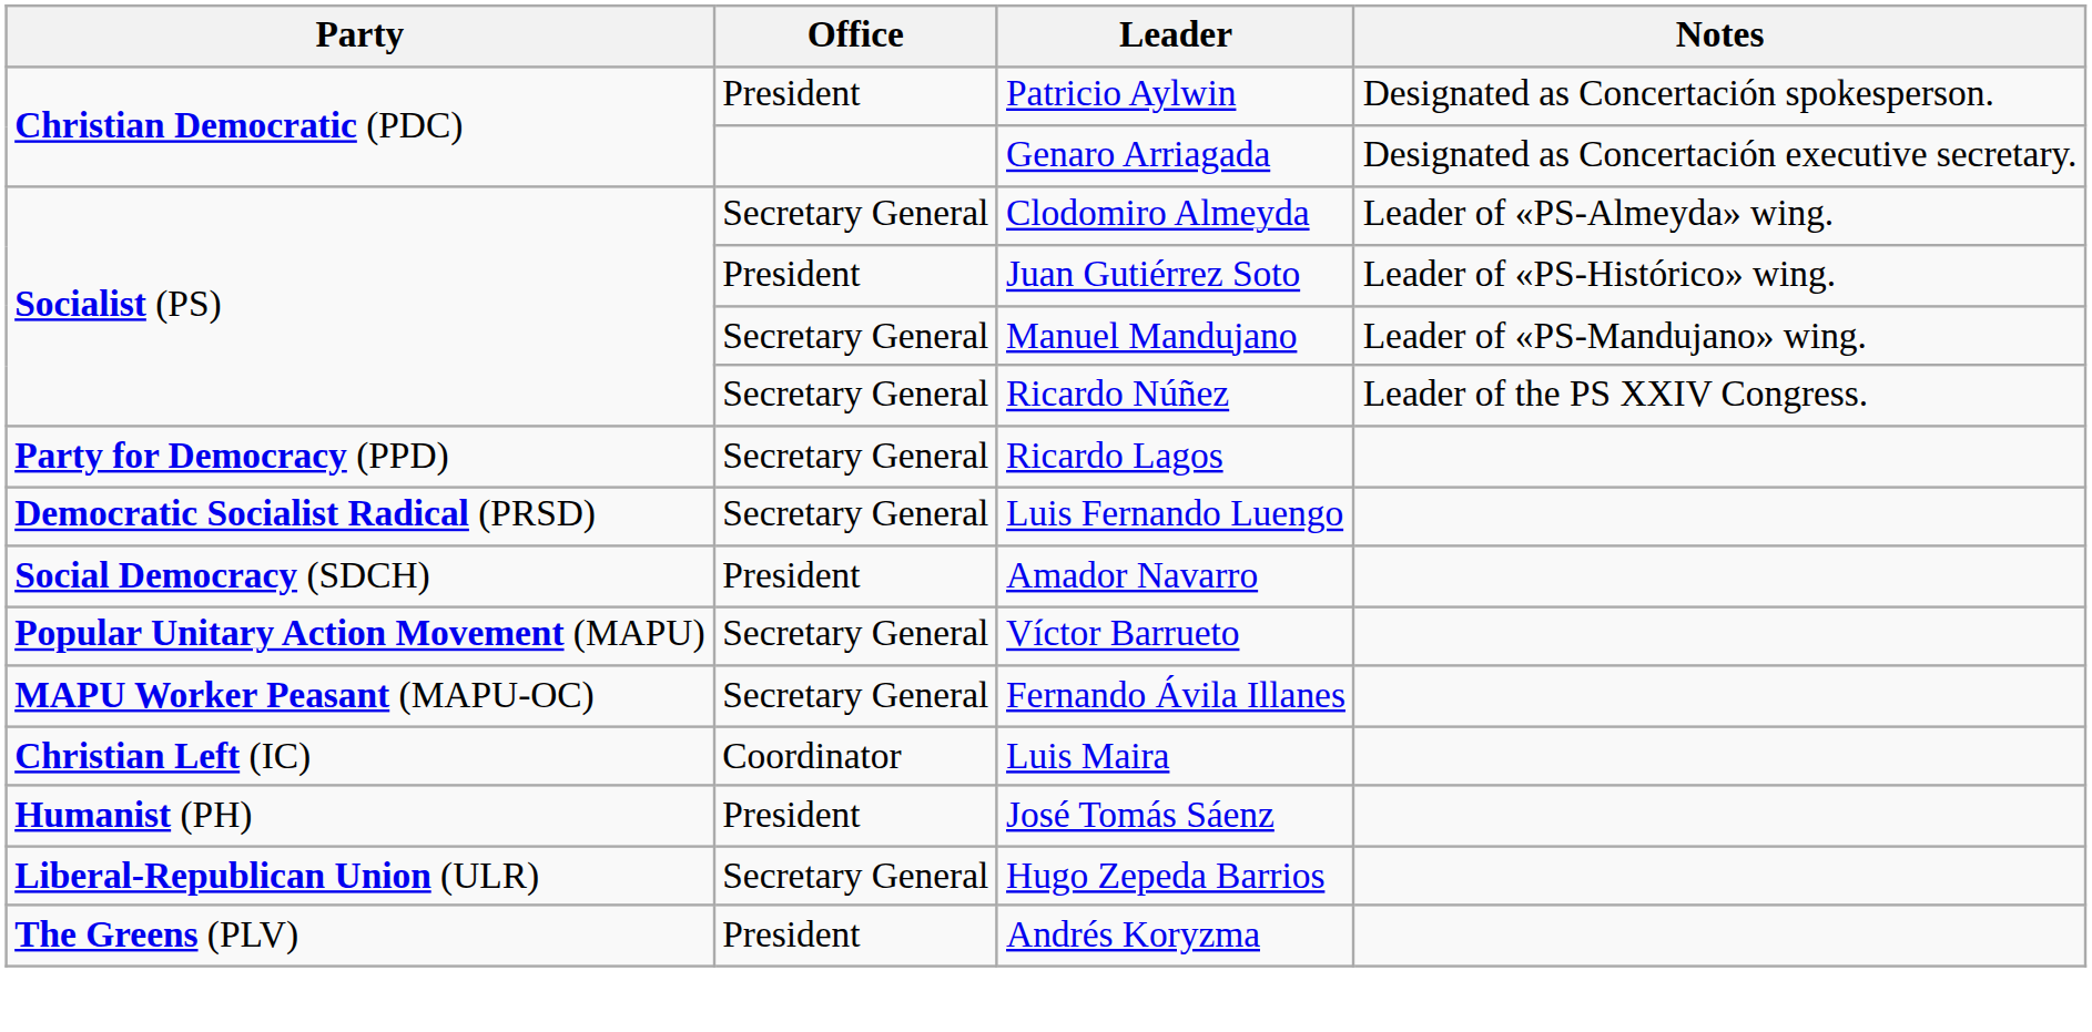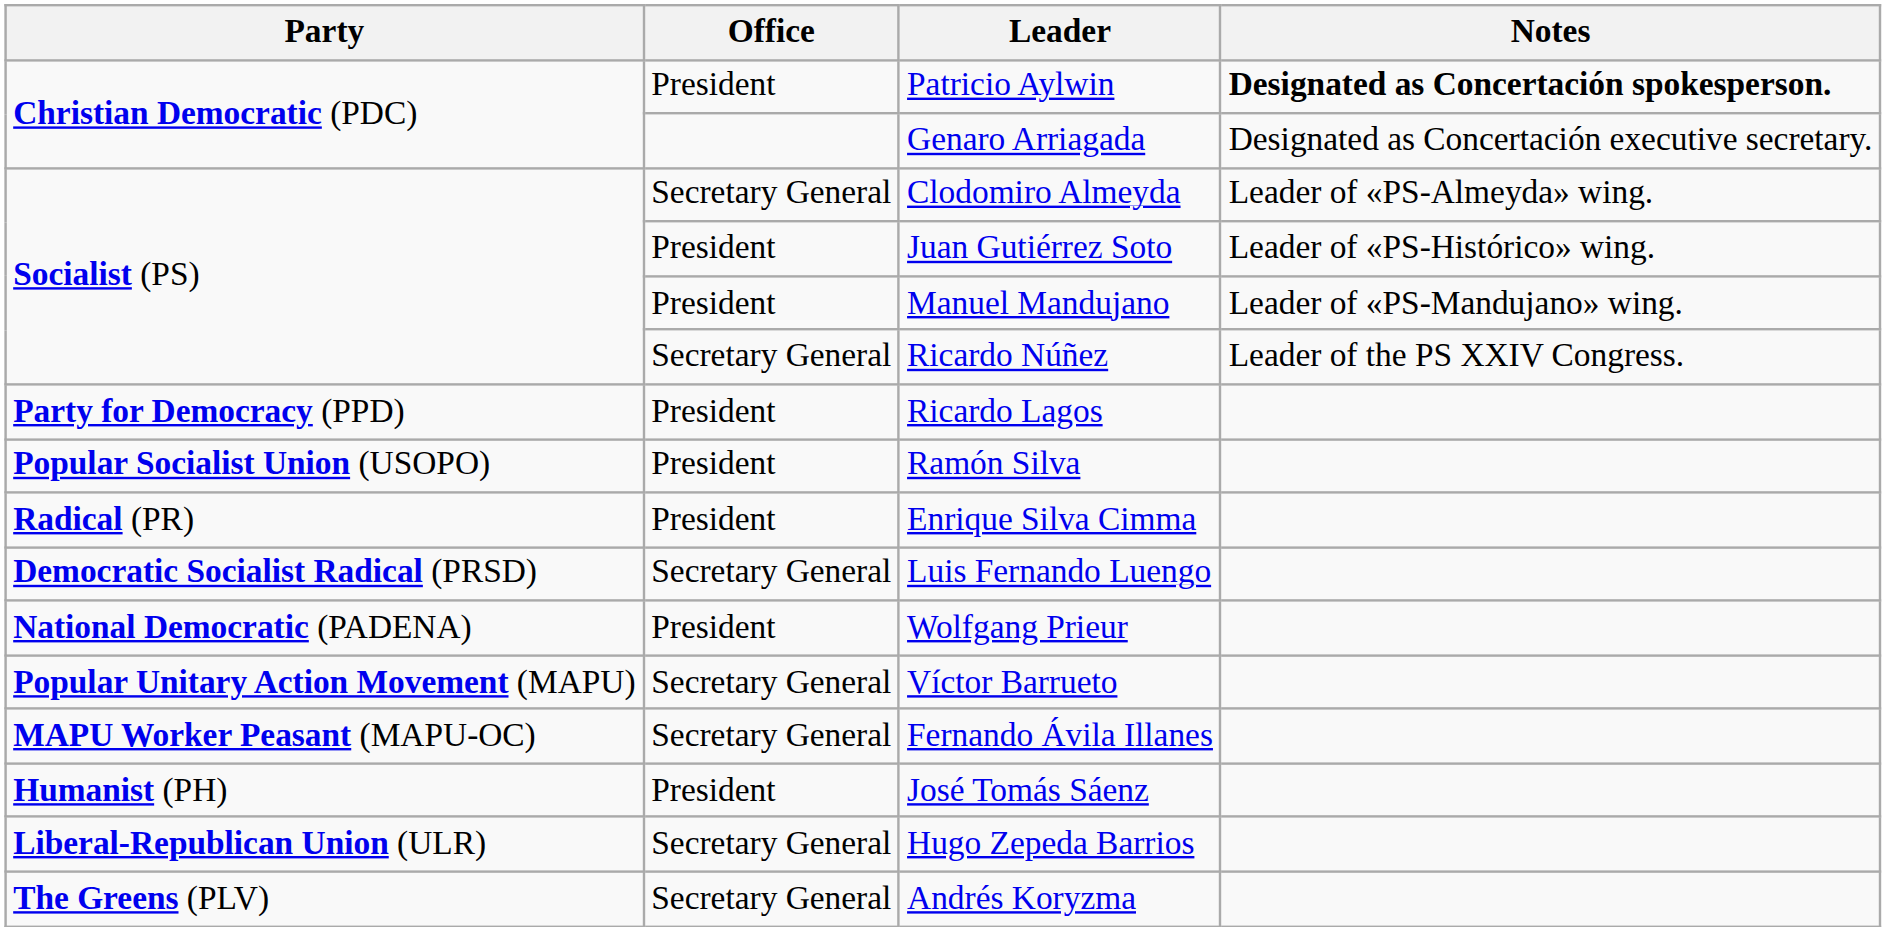Patricio Aylwin | Notes: normal -> bold
Manuel Mandujano | Office: Secretary General -> President
Ricardo Lagos | Office: Secretary General -> President
+ row: Popular Socialist Union (USOPO) | President | Ramón Silva
+ row: Radical (PR) | President | Enrique Silva Cimma
- row: Social Democracy (SDCH) | President | Amador Navarro
+ row: National Democratic (PADENA) | President | Wolfgang Prieur
- row: Christian Left (IC) | Coordinator | Luis Maira
Andrés Koryzma | Office: President -> Secretary General
